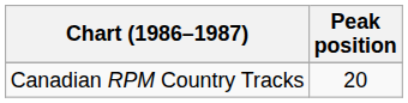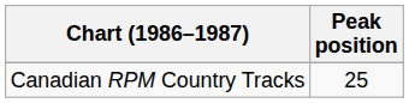Canadian RPM Country Tracks | Peak position: 20 -> 25
